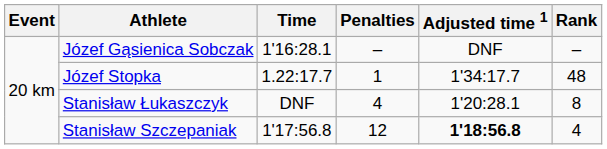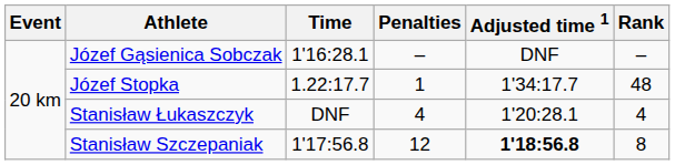Stanisław Łukaszczyk | Rank: 8 -> 4
Stanisław Szczepaniak | Rank: 4 -> 8
